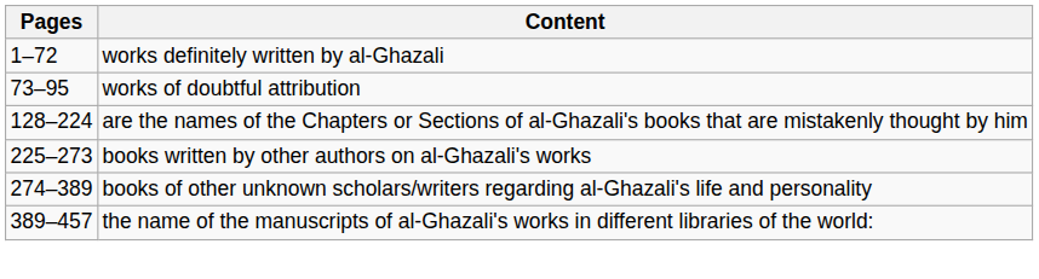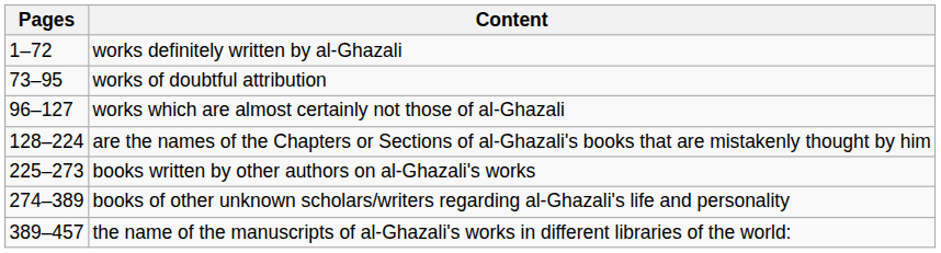+ row: 96–127 | works which are almost certainly not those of al-Ghazali
